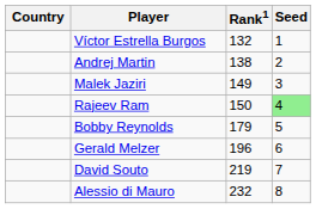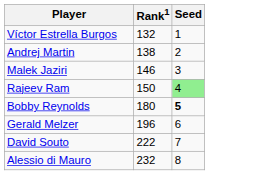- column: Country
Malek Jaziri | Rank1: 149 -> 146
Bobby Reynolds | Rank1: 179 -> 180
Bobby Reynolds | Seed: normal -> bold
David Souto | Rank1: 219 -> 222
